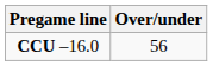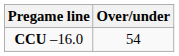CCU –16.0 | Over/under: 56 -> 54
